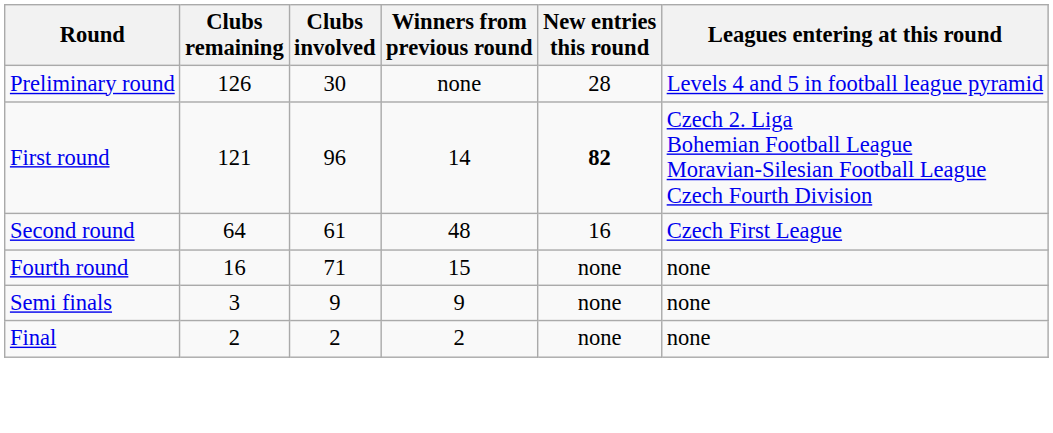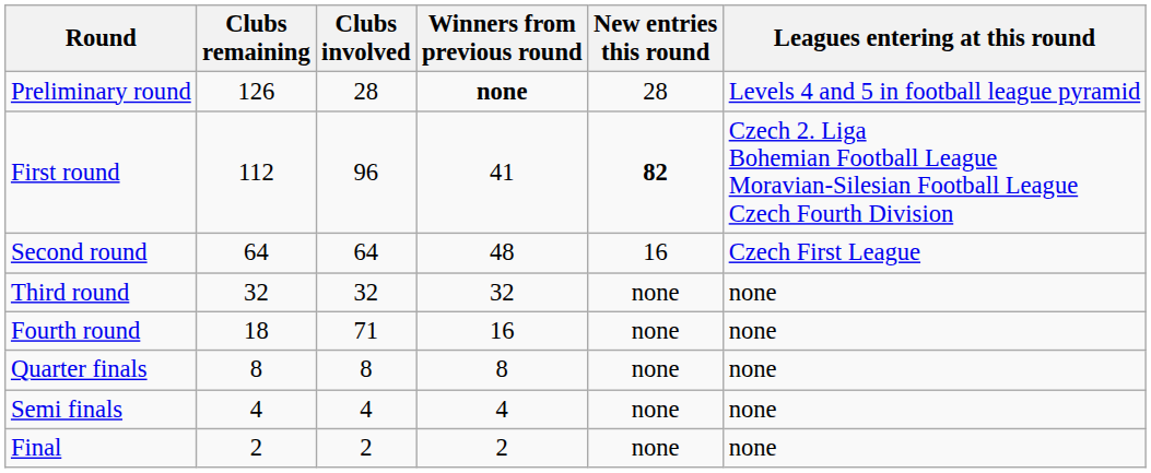Preliminary round | Clubs involved: 30 -> 28
Preliminary round | Winners from previous round: normal -> bold
First round | Clubs remaining: 121 -> 112
First round | Winners from previous round: 14 -> 41
Second round | Clubs involved: 61 -> 64
+ row: Third round | 32 | 32 | 32 | none | none
Fourth round | Clubs remaining: 16 -> 18
Fourth round | Winners from previous round: 15 -> 16
+ row: Quarter finals | 8 | 8 | 8 | none | none
Semi finals | Clubs remaining: 3 -> 4
Semi finals | Clubs involved: 9 -> 4
Semi finals | Winners from previous round: 9 -> 4
